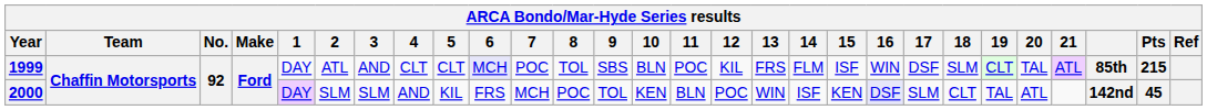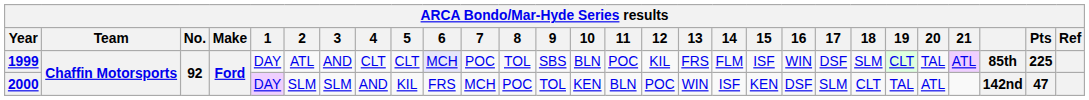1999 | Pts: 215 -> 225
2000 | 16: lavender background -> no background
2000 | Pts: 45 -> 47
